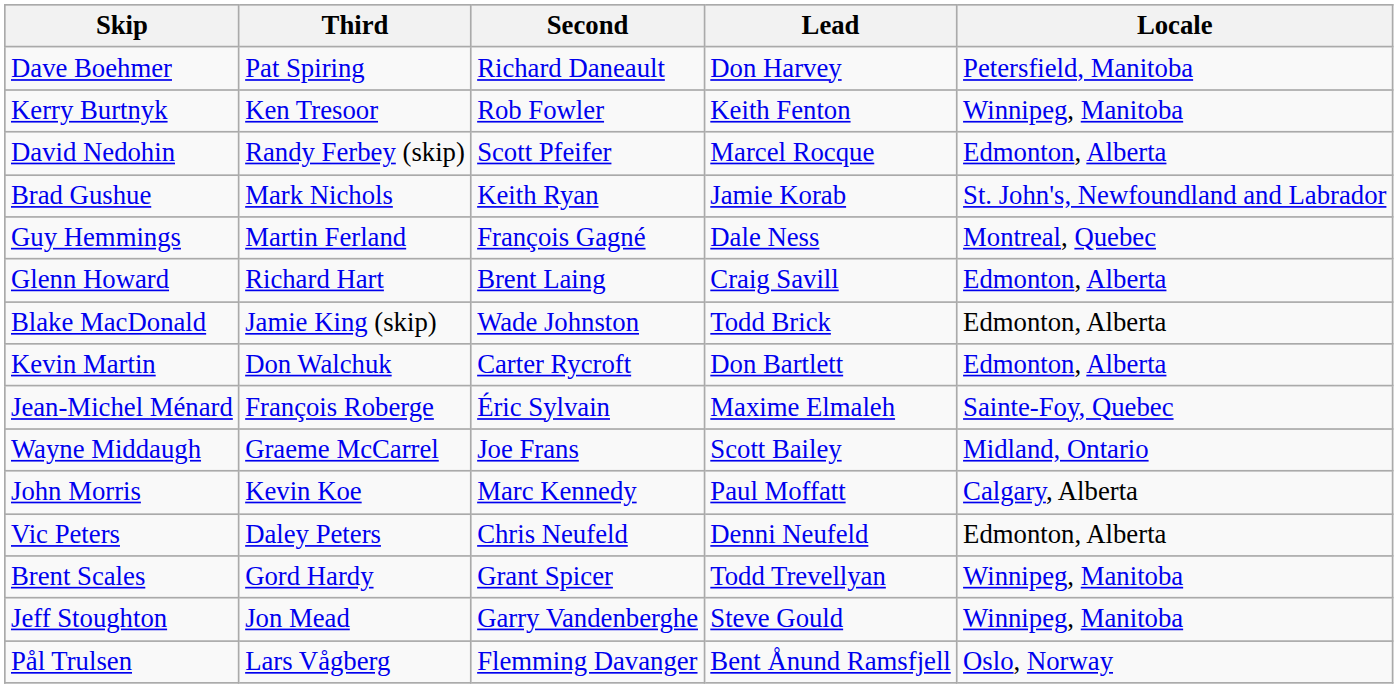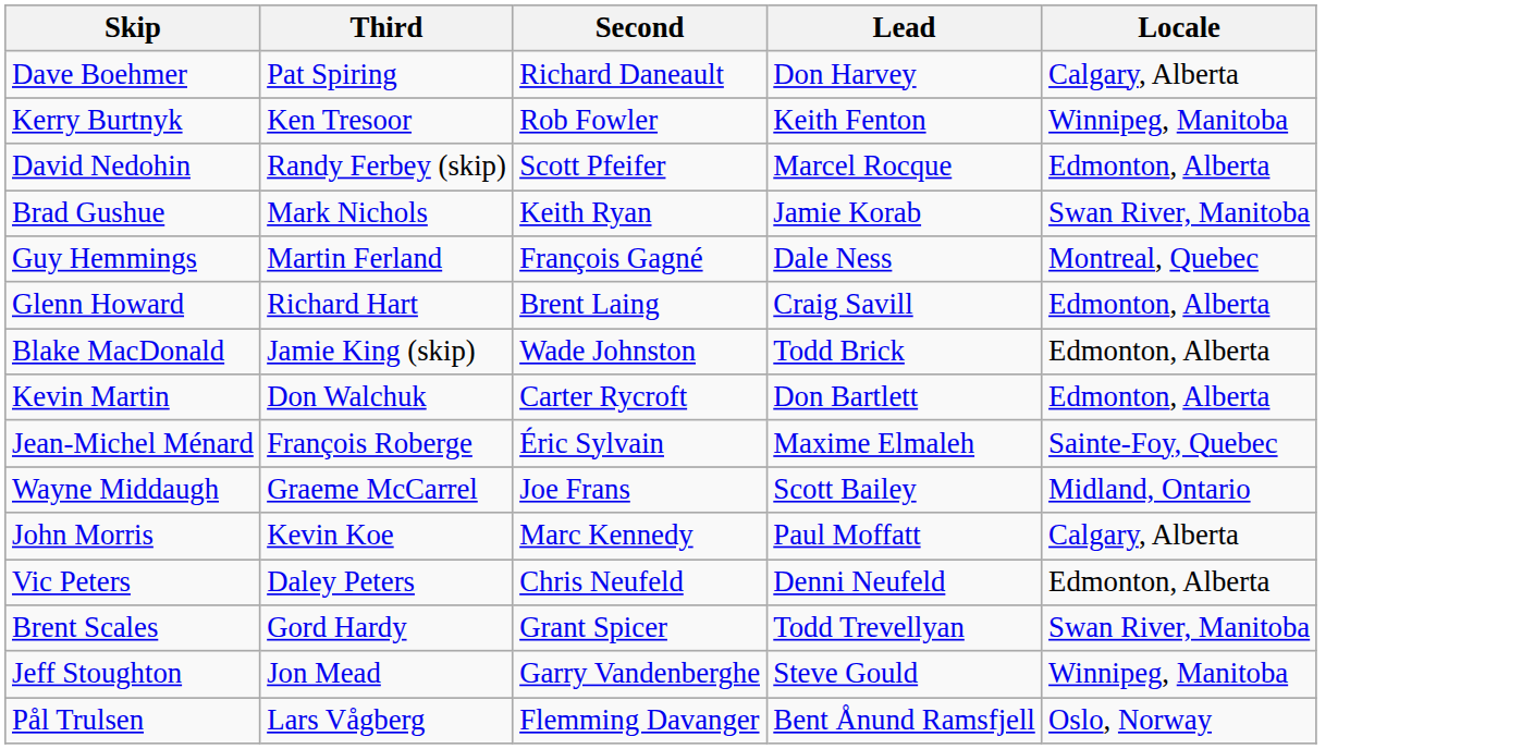Dave Boehmer | Locale: Petersfield, Manitoba -> Calgary, Alberta
Brad Gushue | Locale: St. John's, Newfoundland and Labrador -> Swan River, Manitoba
Brent Scales | Locale: Winnipeg, Manitoba -> Swan River, Manitoba
